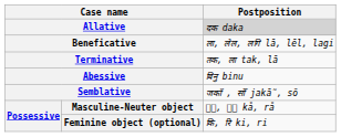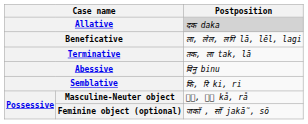Semblative | Postposition: जकाँ , सोँ jakā̃, sõ -> कि, रि ki, ri
Feminine object (optional) | Postposition: कि, रि ki, ri -> जकाँ , सोँ jakā̃, sõ
